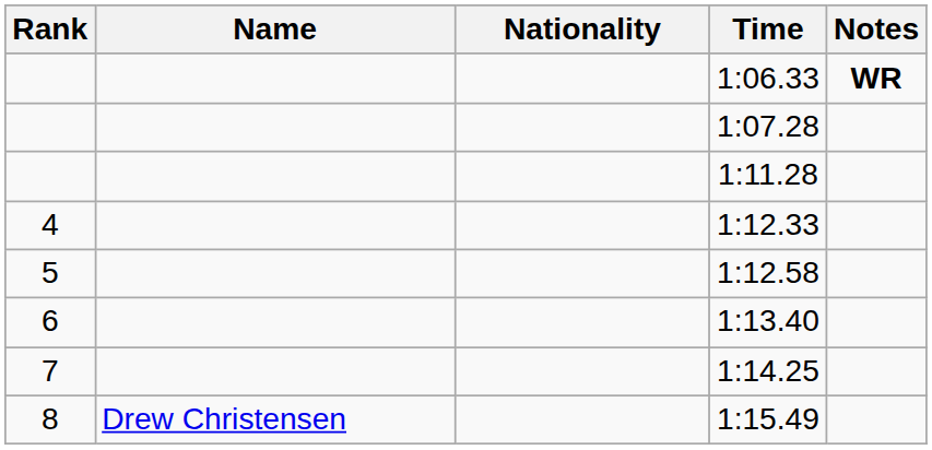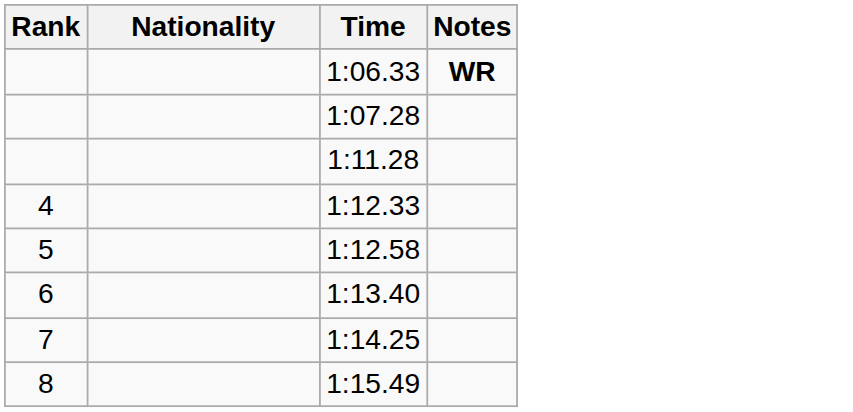- column: Name | Drew Christensen
